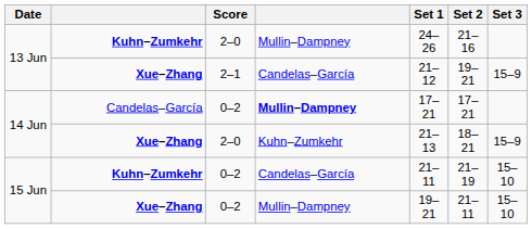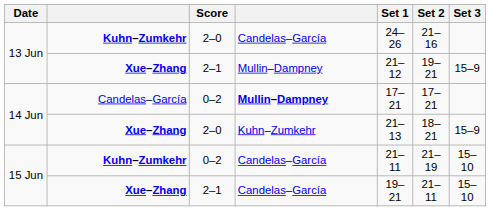13 Jun / Kuhn–Zumkehr | column 4: Mullin–Dampney -> Candelas–García
13 Jun / Xue–Zhang | column 4: Candelas–García -> Mullin–Dampney
15 Jun / Xue–Zhang | Score: 0–2 -> 2–1
15 Jun / Xue–Zhang | column 4: Mullin–Dampney -> Candelas–García
